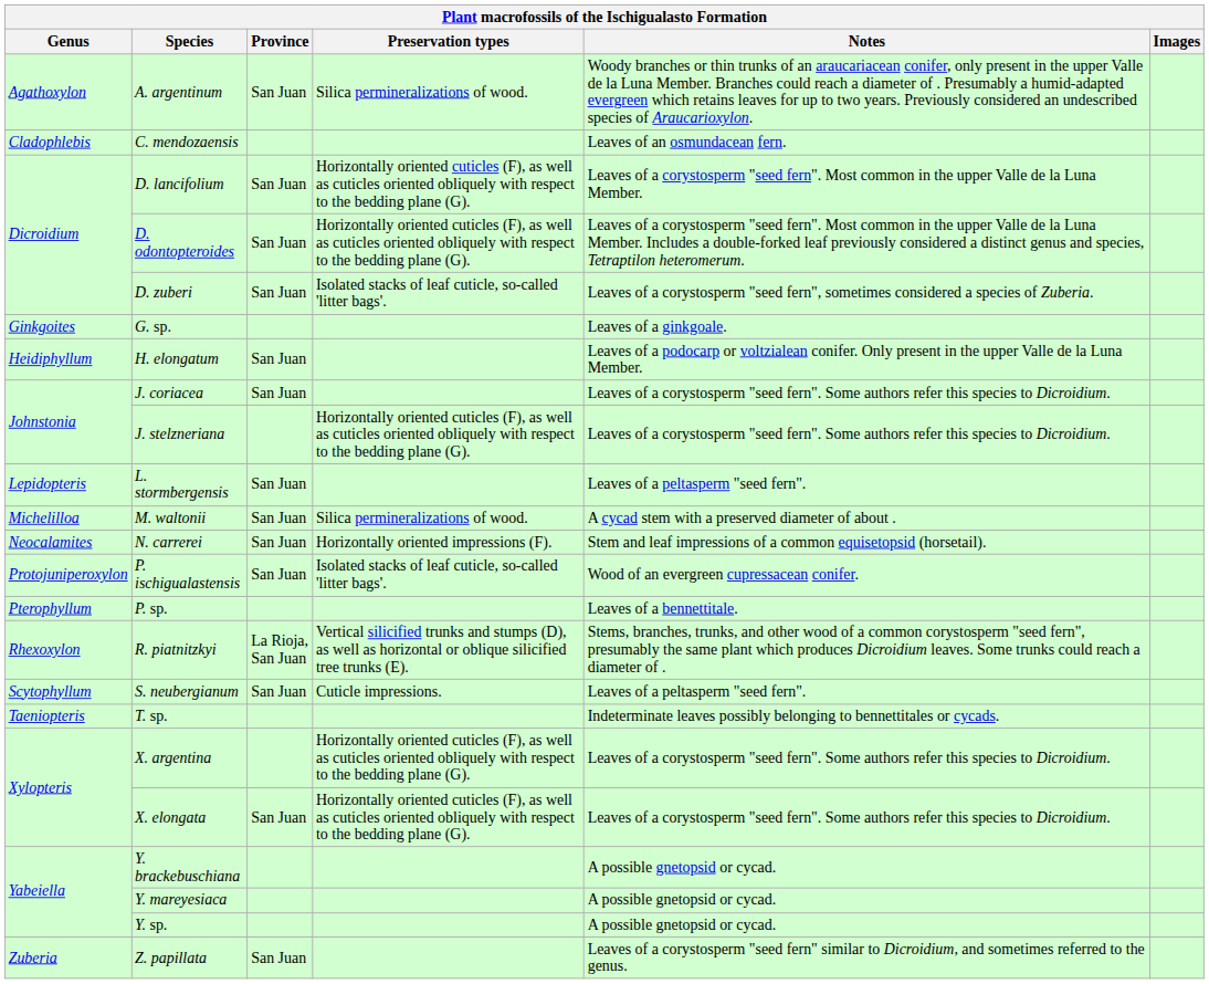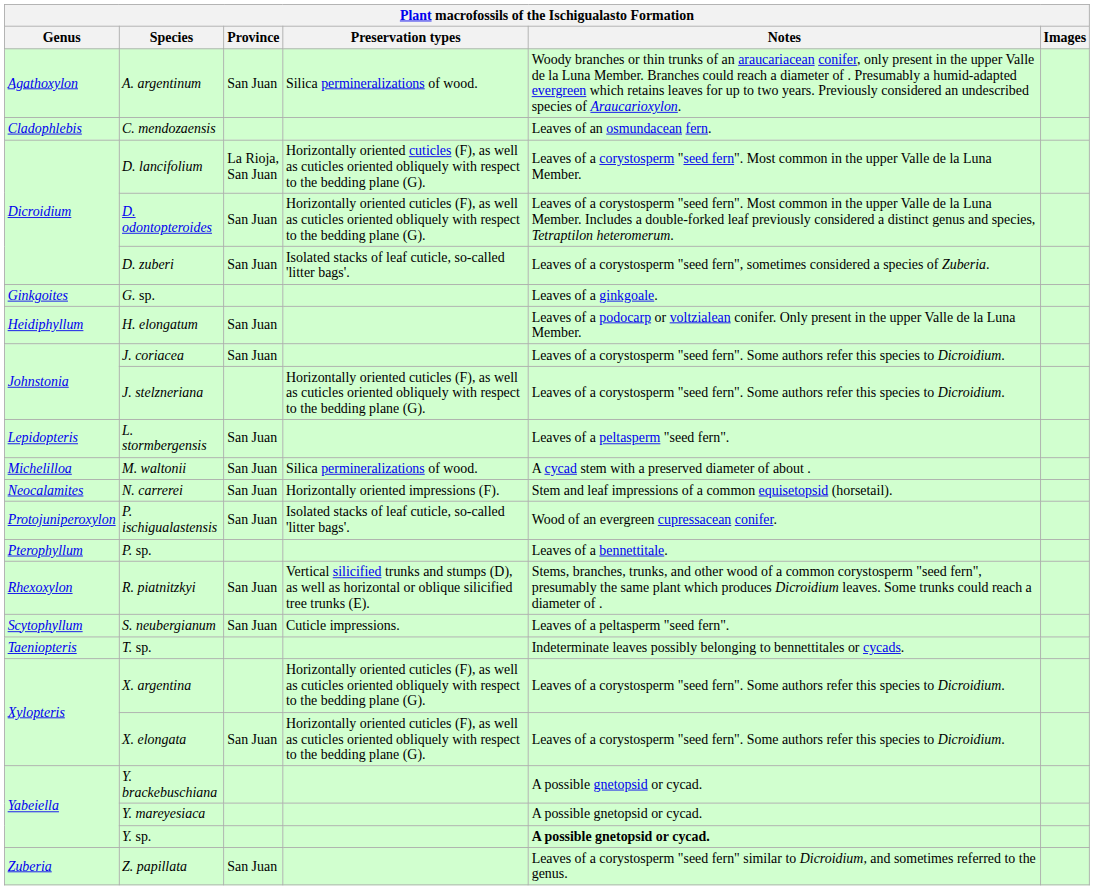D. lancifolium | Province: San Juan -> La Rioja, San Juan
R. piatnitzkyi | Province: La Rioja, San Juan -> San Juan
Y. sp. | Notes: normal -> bold
